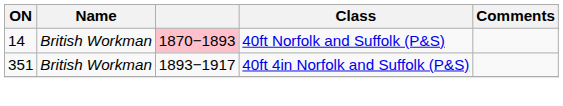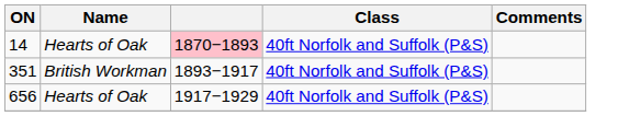14 | Name: British Workman -> Hearts of Oak
351 | Class: 40ft 4in Norfolk and Suffolk (P&S) -> 40ft Norfolk and Suffolk (P&S)
+ row: 656 | Hearts of Oak | 1917−1929 | 40ft Norfolk and Suffolk (P&S)
